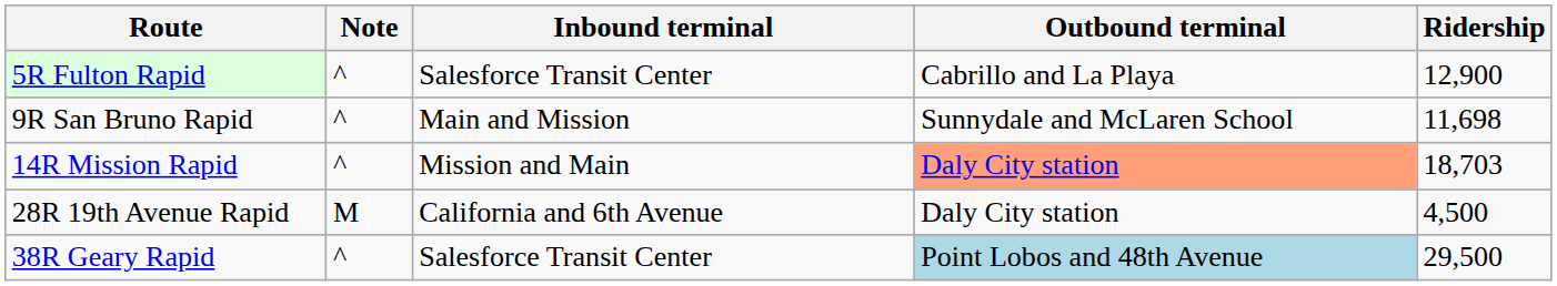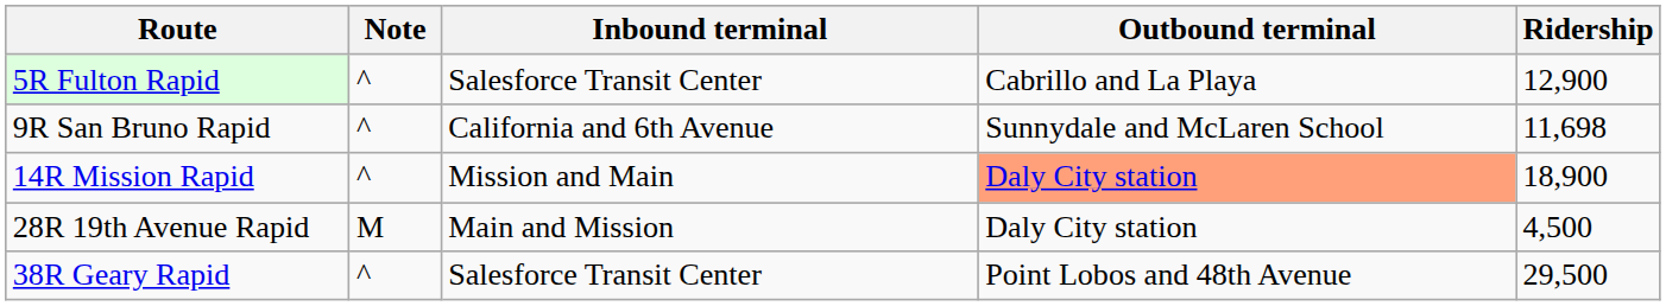9R San Bruno Rapid | Inbound terminal: Main and Mission -> California and 6th Avenue
14R Mission Rapid | Ridership: 18,703 -> 18,900
28R 19th Avenue Rapid | Inbound terminal: California and 6th Avenue -> Main and Mission
38R Geary Rapid | Outbound terminal: lightblue background -> no background
